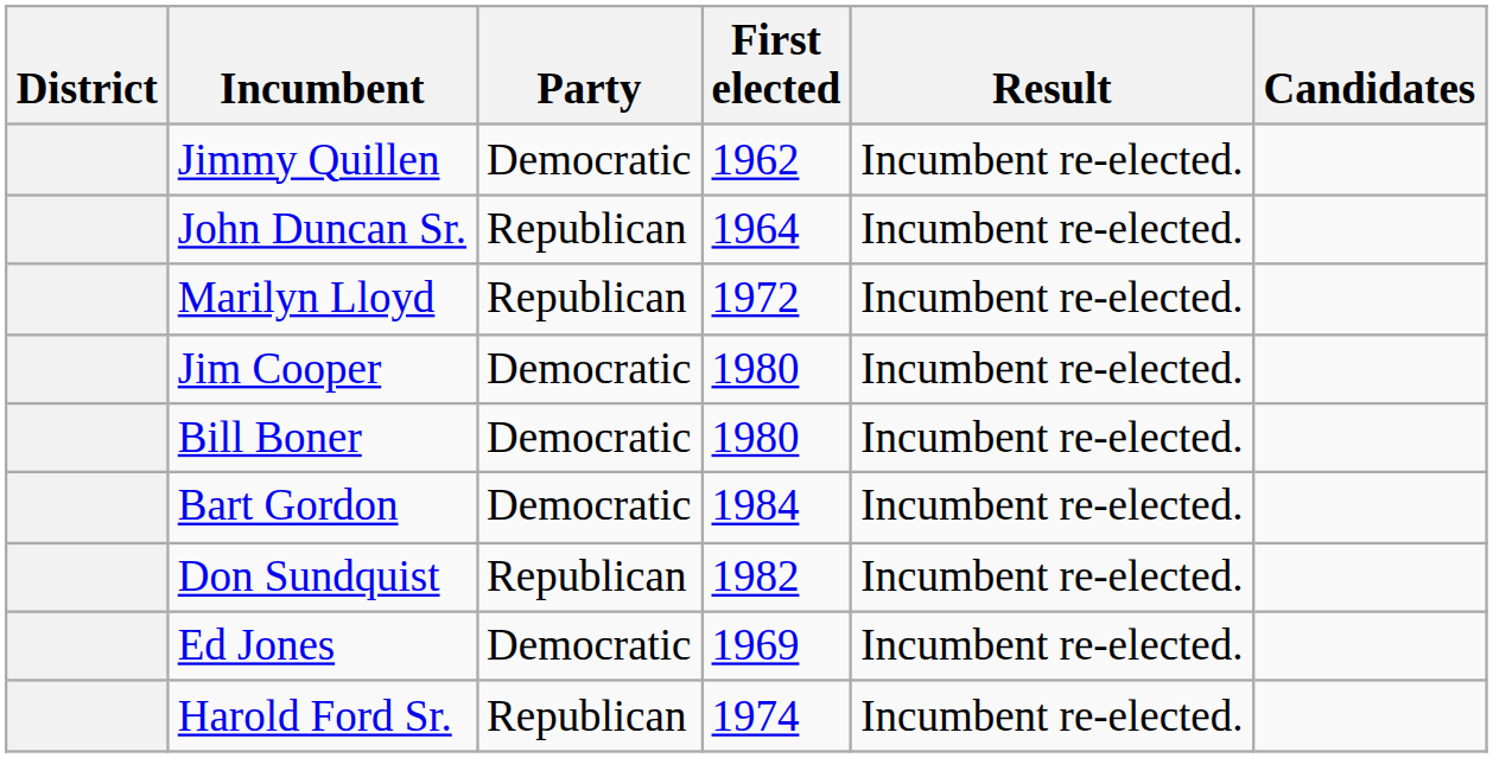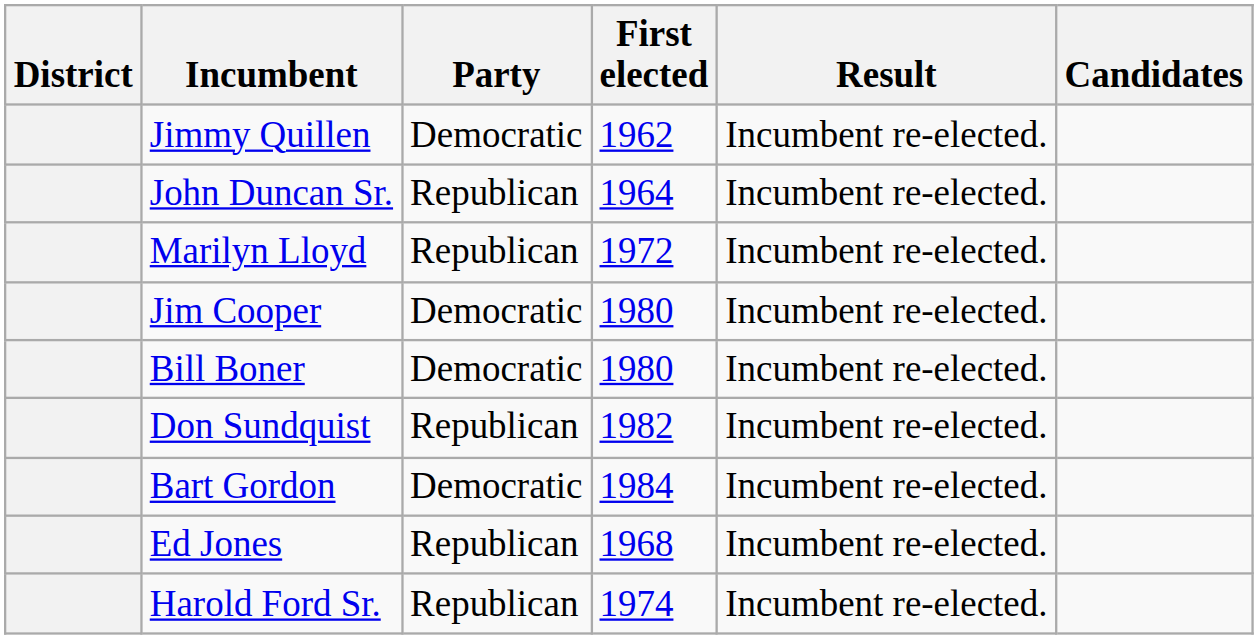rows swapped: Bart Gordon <-> Don Sundquist
Ed Jones | Party: Democratic -> Republican
Ed Jones | First elected: 1969 -> 1968
